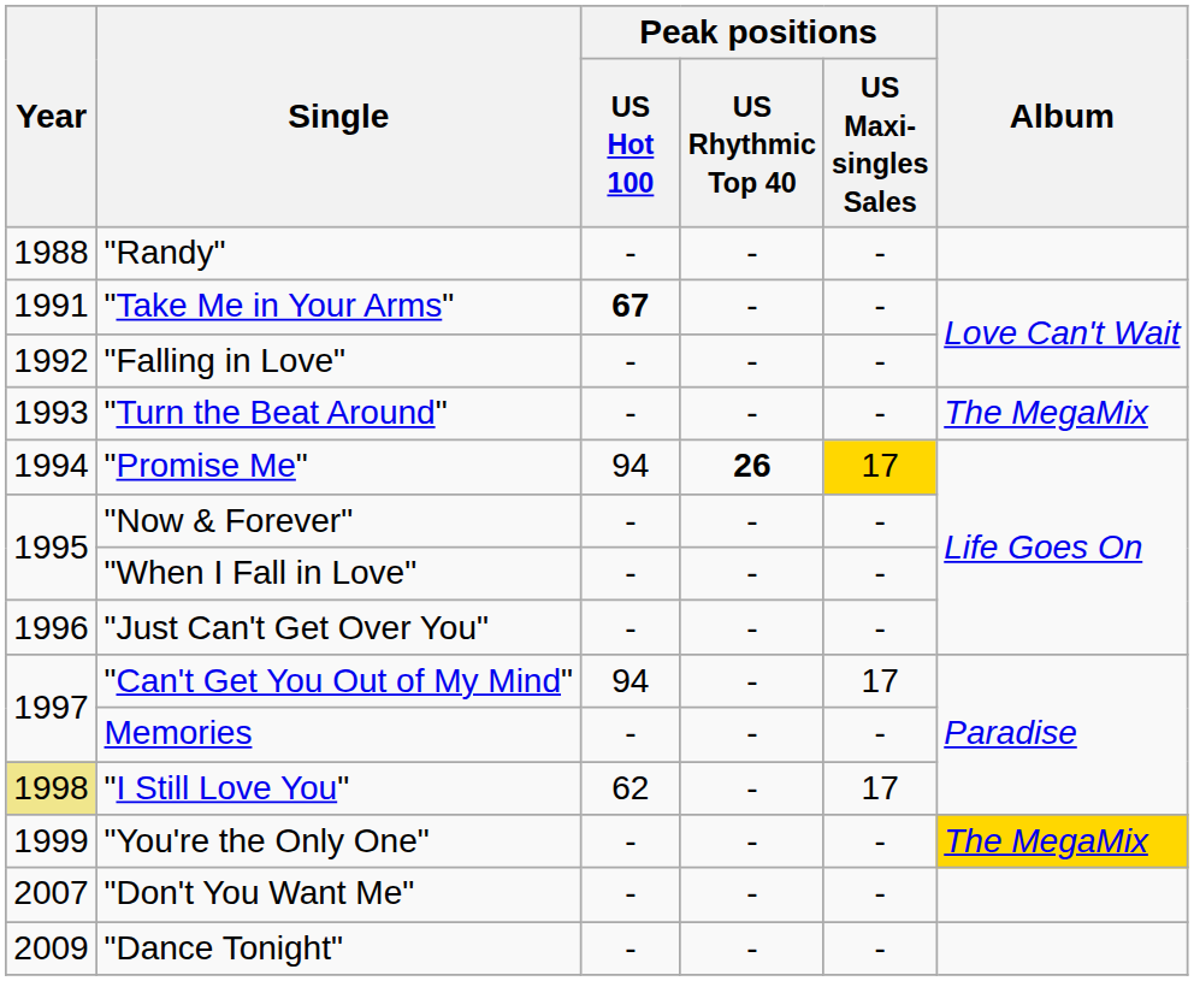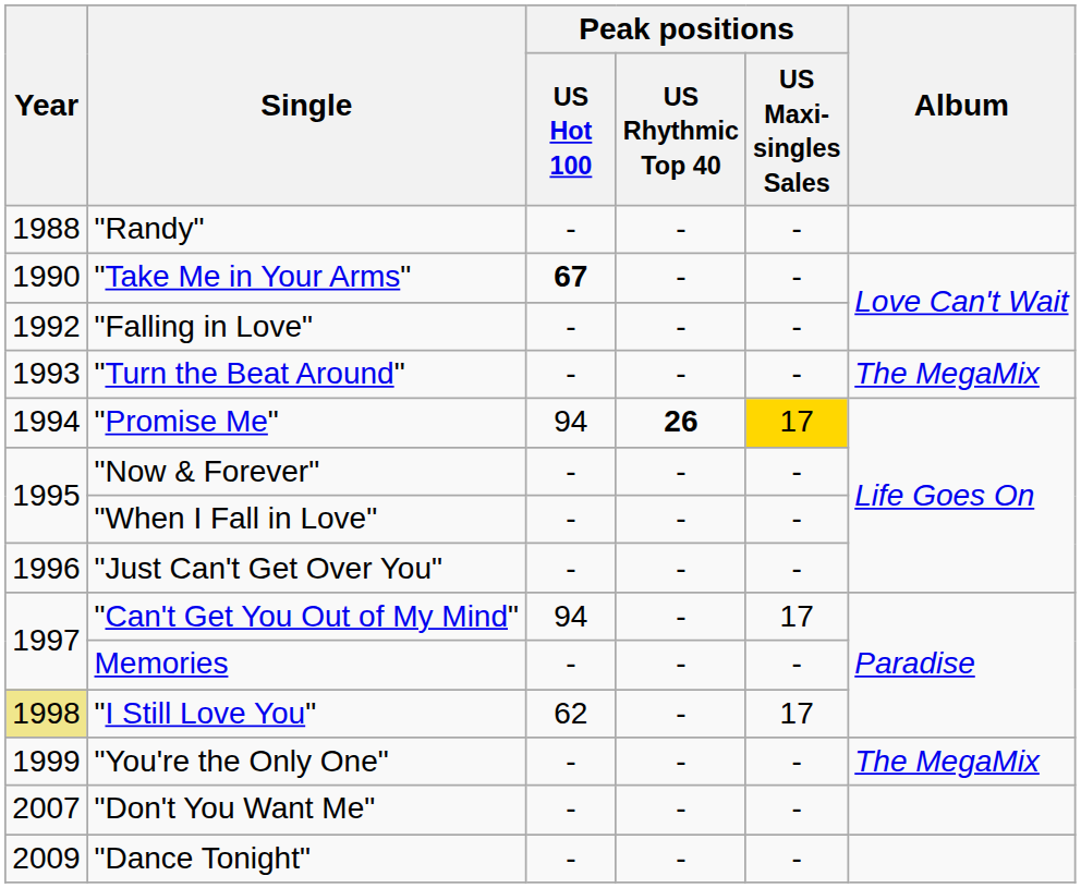"Take Me in Your Arms" | Year: 1991 -> 1990
"You're the Only One" | Album: gold background -> no background
